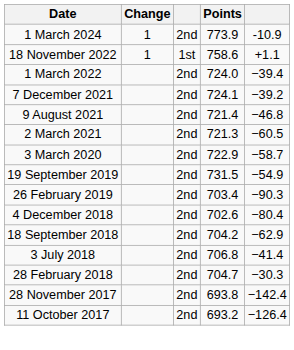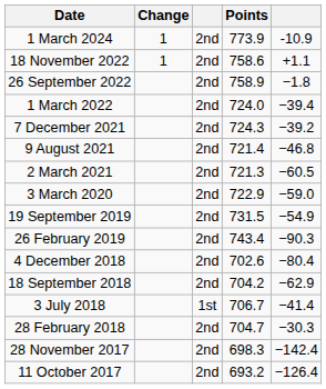18 November 2022 | column 3: 1st -> 2nd
+ row: 26 September 2022 | 2nd | 758.9 | −1.8
7 December 2021 | Points: 724.1 -> 724.3
3 March 2020 | column 5: −58.7 -> −59.0
26 February 2019 | Points: 703.4 -> 743.4
3 July 2018 | column 3: 2nd -> 1st
3 July 2018 | Points: 706.8 -> 706.7
28 November 2017 | Points: 693.8 -> 698.3
